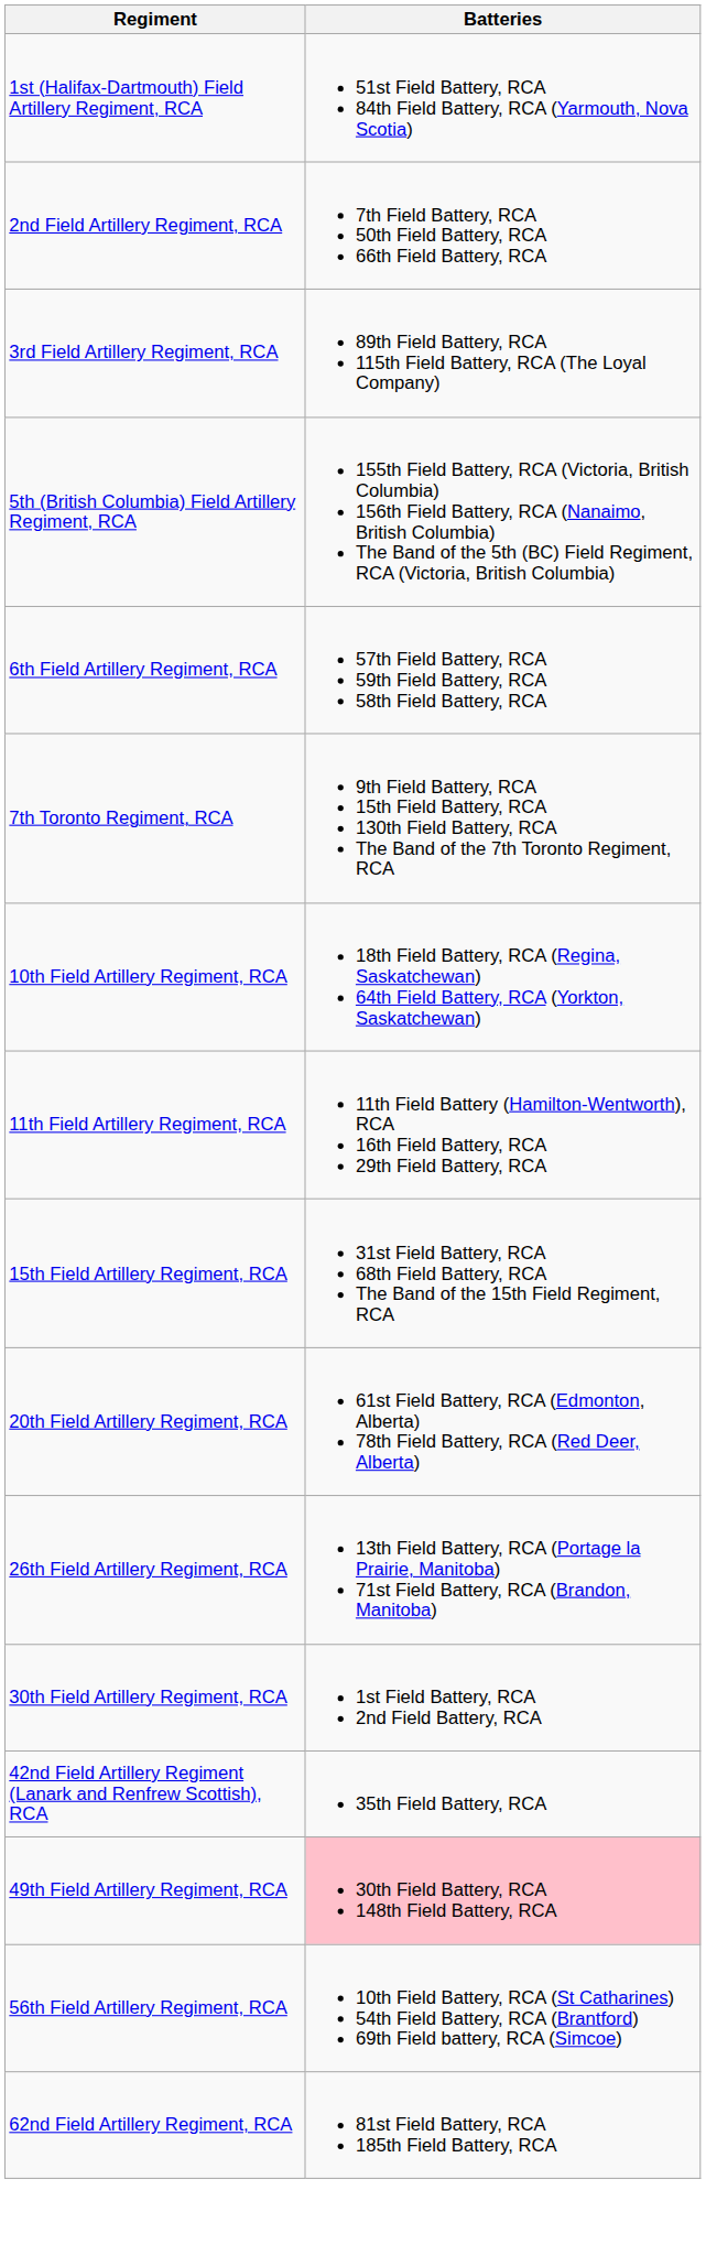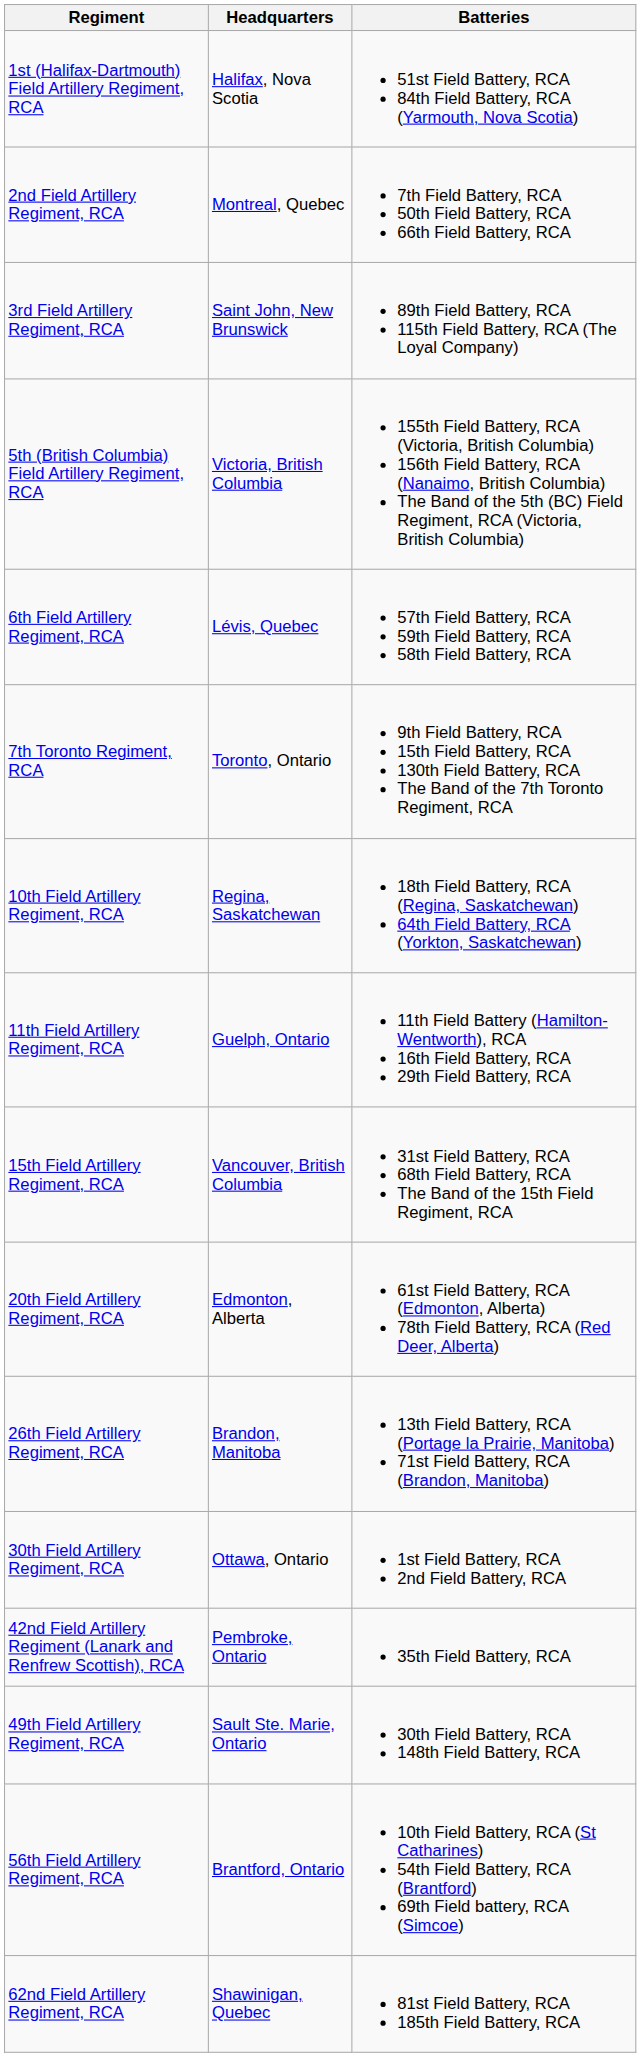+ column: Headquarters | Halifax, Nova Scotia | Montreal, Quebec | Saint John, New Brunswick | Victoria, British Columbia | Lévis, Quebec | Toronto, Ontario | Regina, Saskatchewan | Guelph, Ontario | Vancouver, British Columbia | Edmonton, Alberta | Brandon, Manitoba | Ottawa, Ontario | Pembroke, Ontario | Sault Ste. Marie, Ontario | Brantford, Ontario | Shawinigan, Quebec
49th Field Artillery Regiment, RCA | Batteries: pink background -> no background
